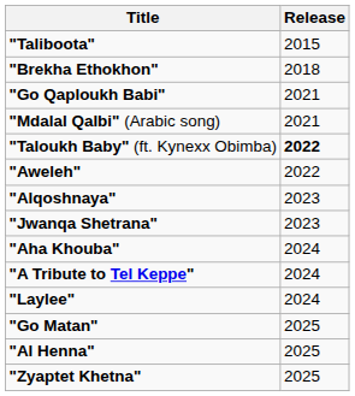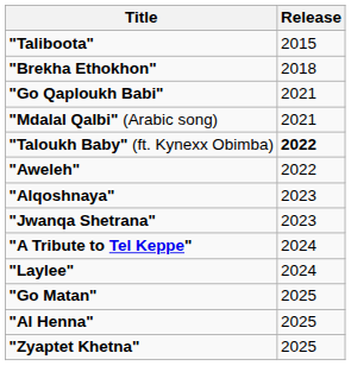- row: "Aha Khouba" | 2024
